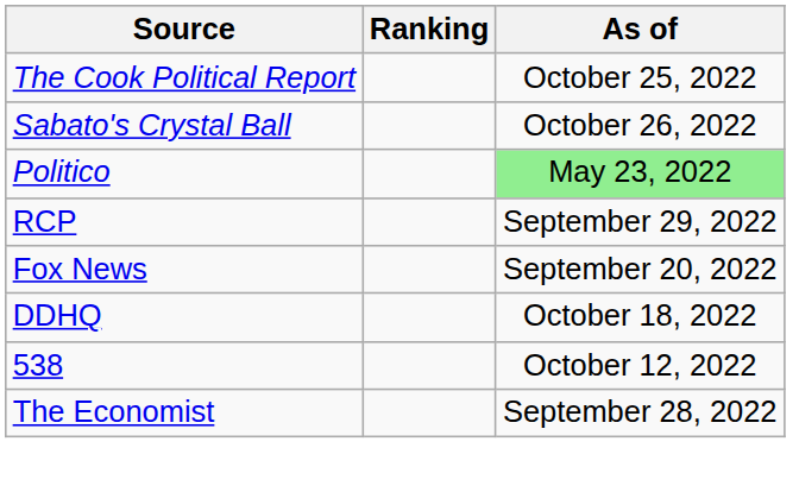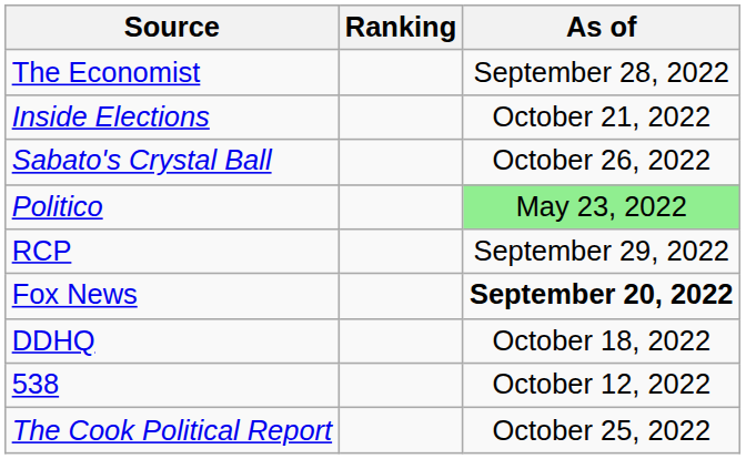rows swapped: The Cook Political Report <-> The Economist
+ row: Inside Elections | October 21, 2022
Fox News | As of: normal -> bold
